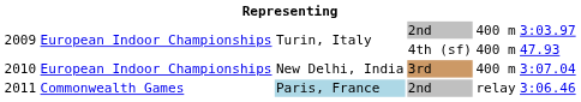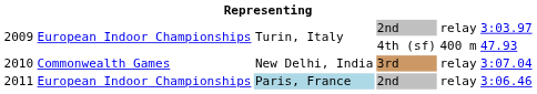2009 / 2nd | column 5: 400 m -> relay
2010 | column 2: European Indoor Championships -> Commonwealth Games
2010 | column 5: 400 m -> relay
2011 | column 2: Commonwealth Games -> European Indoor Championships
